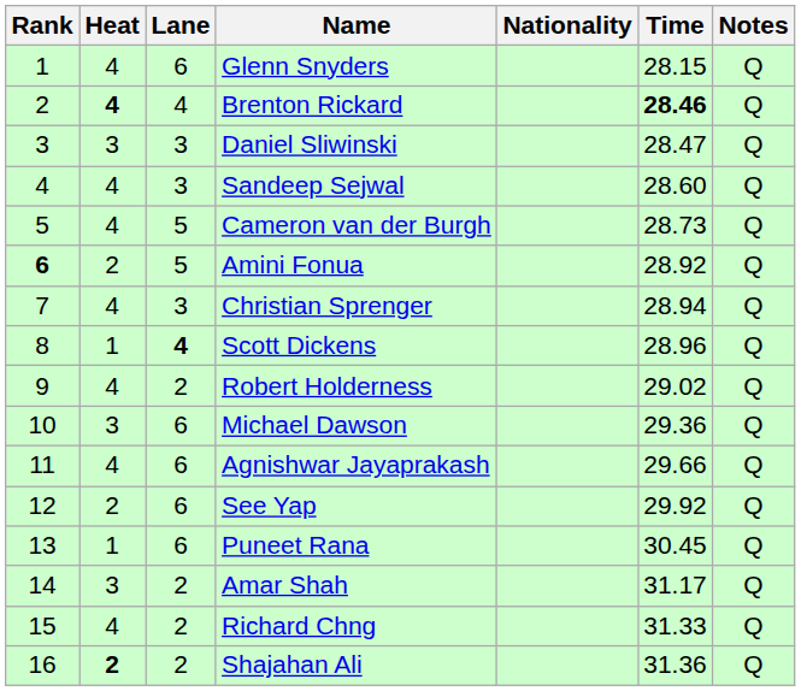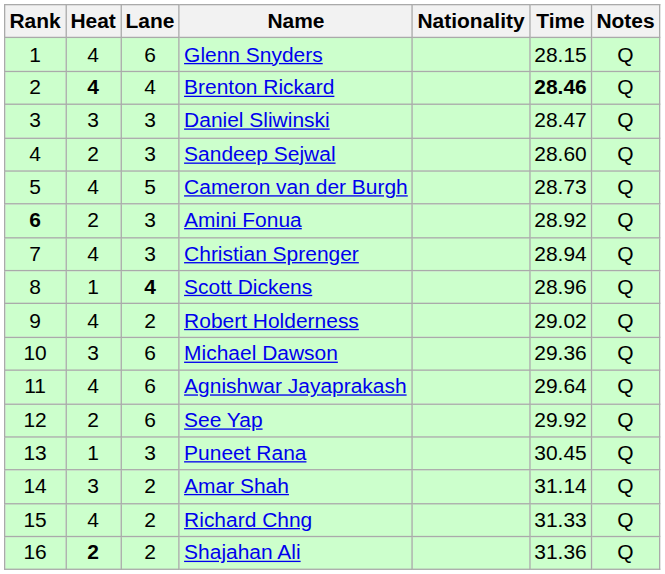Sandeep Sejwal | Heat: 4 -> 2
Amini Fonua | Lane: 5 -> 3
Agnishwar Jayaprakash | Time: 29.66 -> 29.64
Puneet Rana | Lane: 6 -> 3
Amar Shah | Time: 31.17 -> 31.14
